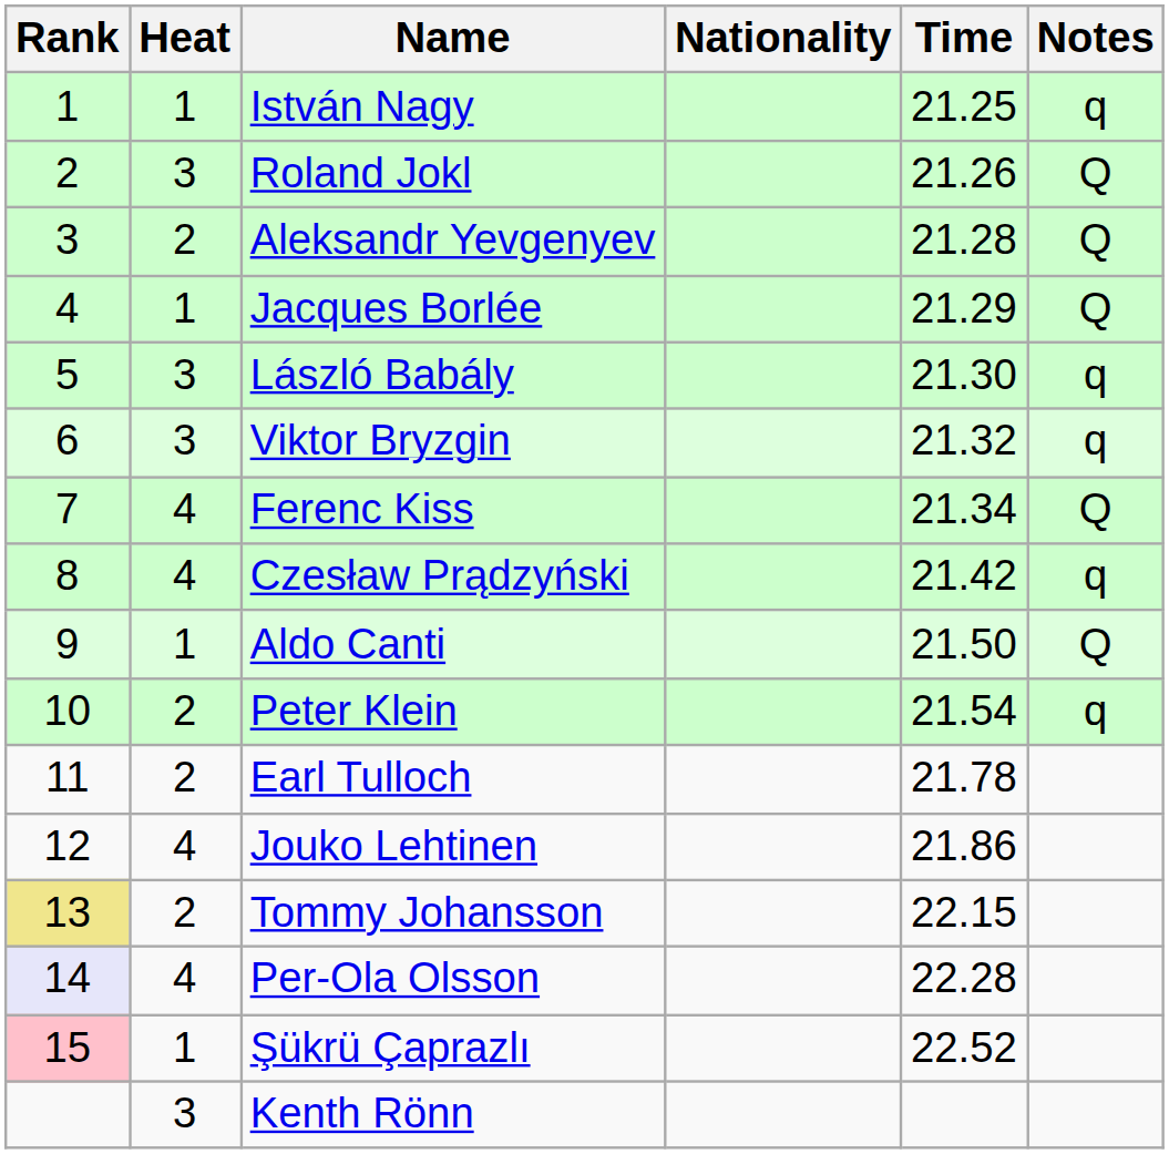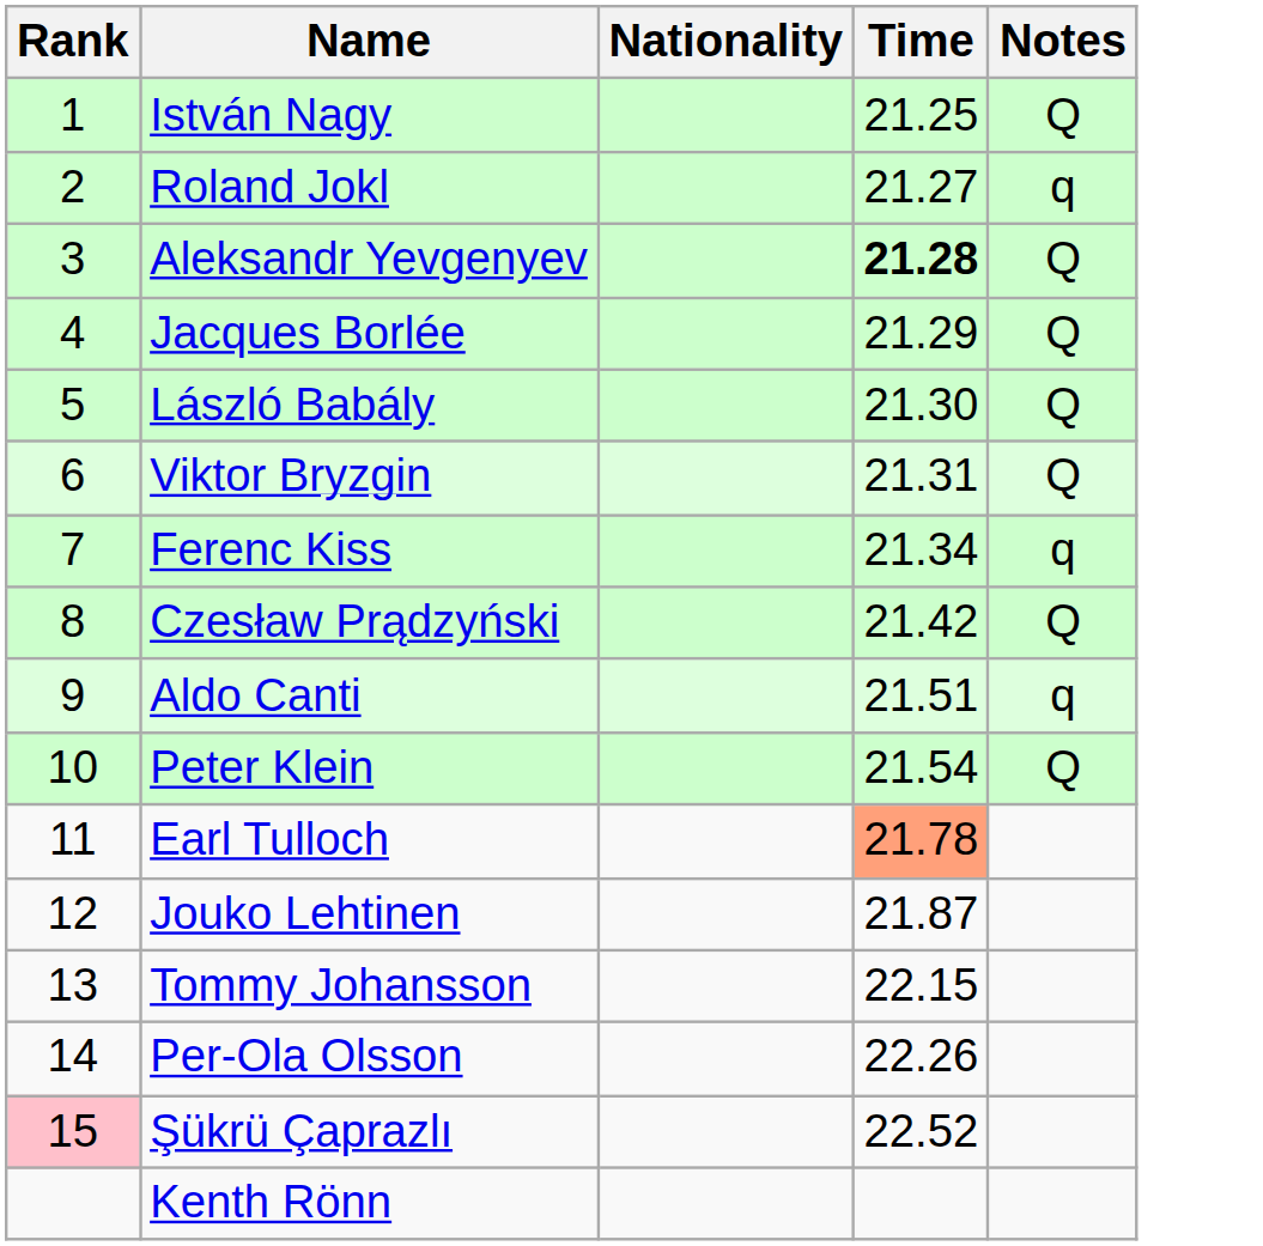- column: Heat | 1 | 3 | 2 | 1 | 3 | 3 | 4 | 4 | 1 | 2 | 2 | 4 | 2 | 4 | 1 | 3
István Nagy | Notes: q -> Q
Roland Jokl | Time: 21.26 -> 21.27
Roland Jokl | Notes: Q -> q
Aleksandr Yevgenyev | Time: normal -> bold
László Babály | Notes: q -> Q
Viktor Bryzgin | Time: 21.32 -> 21.31
Viktor Bryzgin | Notes: q -> Q
Ferenc Kiss | Notes: Q -> q
Czesław Prądzyński | Notes: q -> Q
Aldo Canti | Time: 21.50 -> 21.51
Aldo Canti | Notes: Q -> q
Peter Klein | Notes: q -> Q
Earl Tulloch | Time: no background -> lightsalmon background
Jouko Lehtinen | Time: 21.86 -> 21.87
Tommy Johansson | Rank: khaki background -> no background
Per-Ola Olsson | Rank: lavender background -> no background
Per-Ola Olsson | Time: 22.28 -> 22.26
